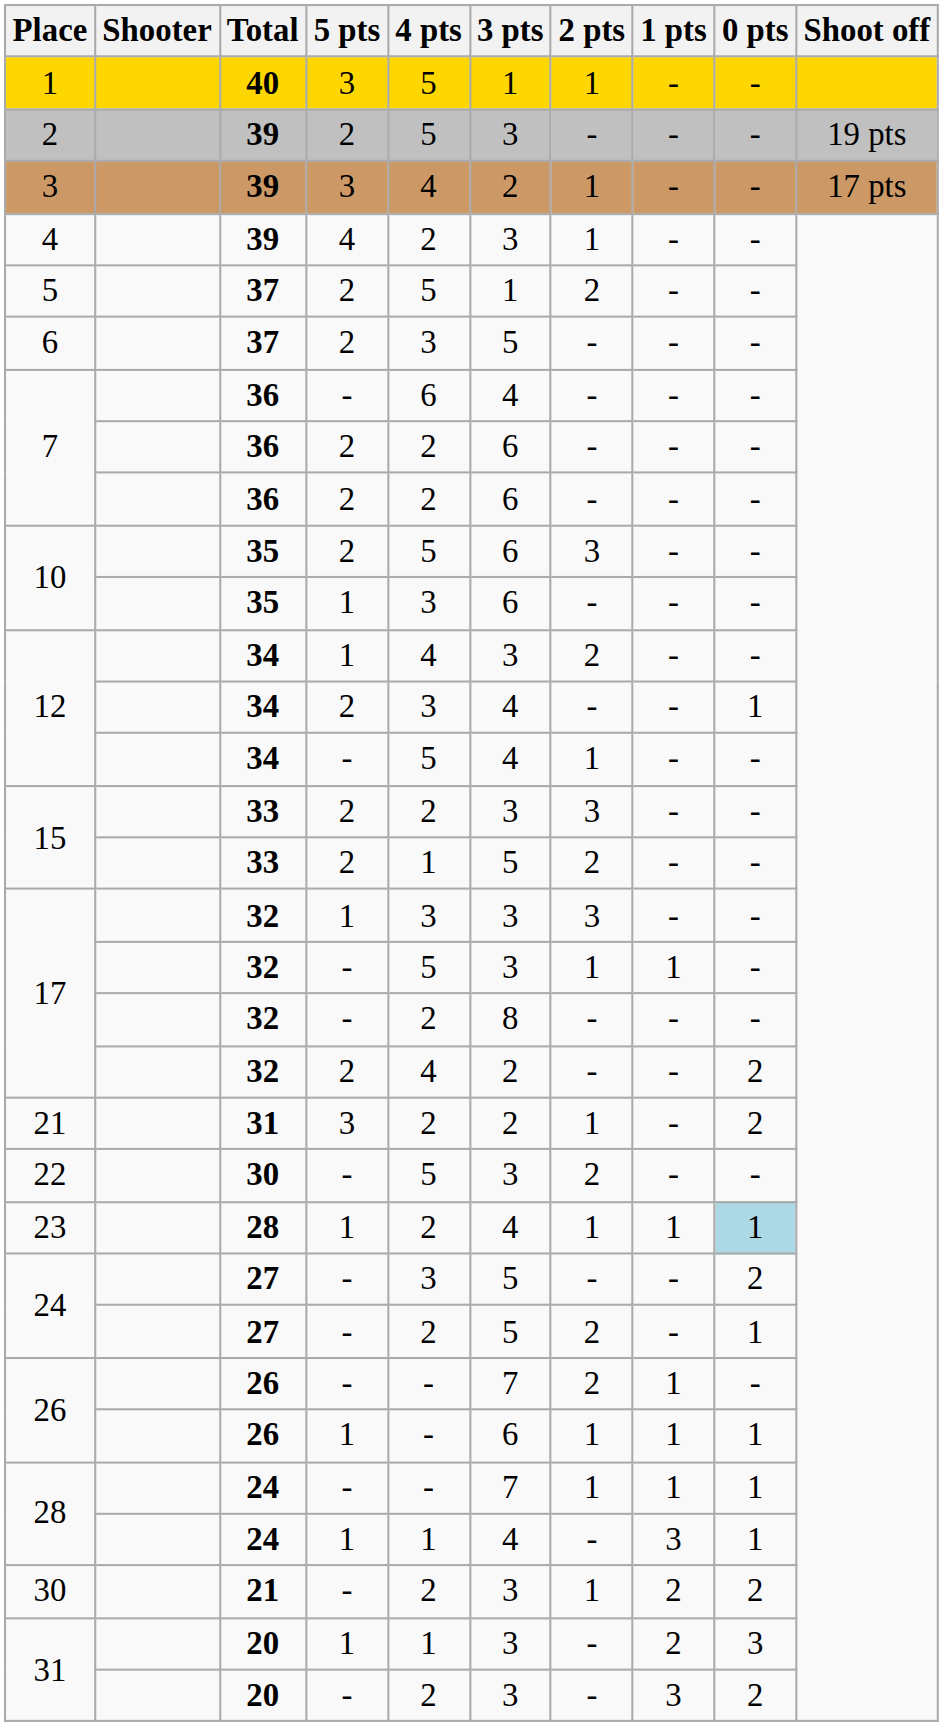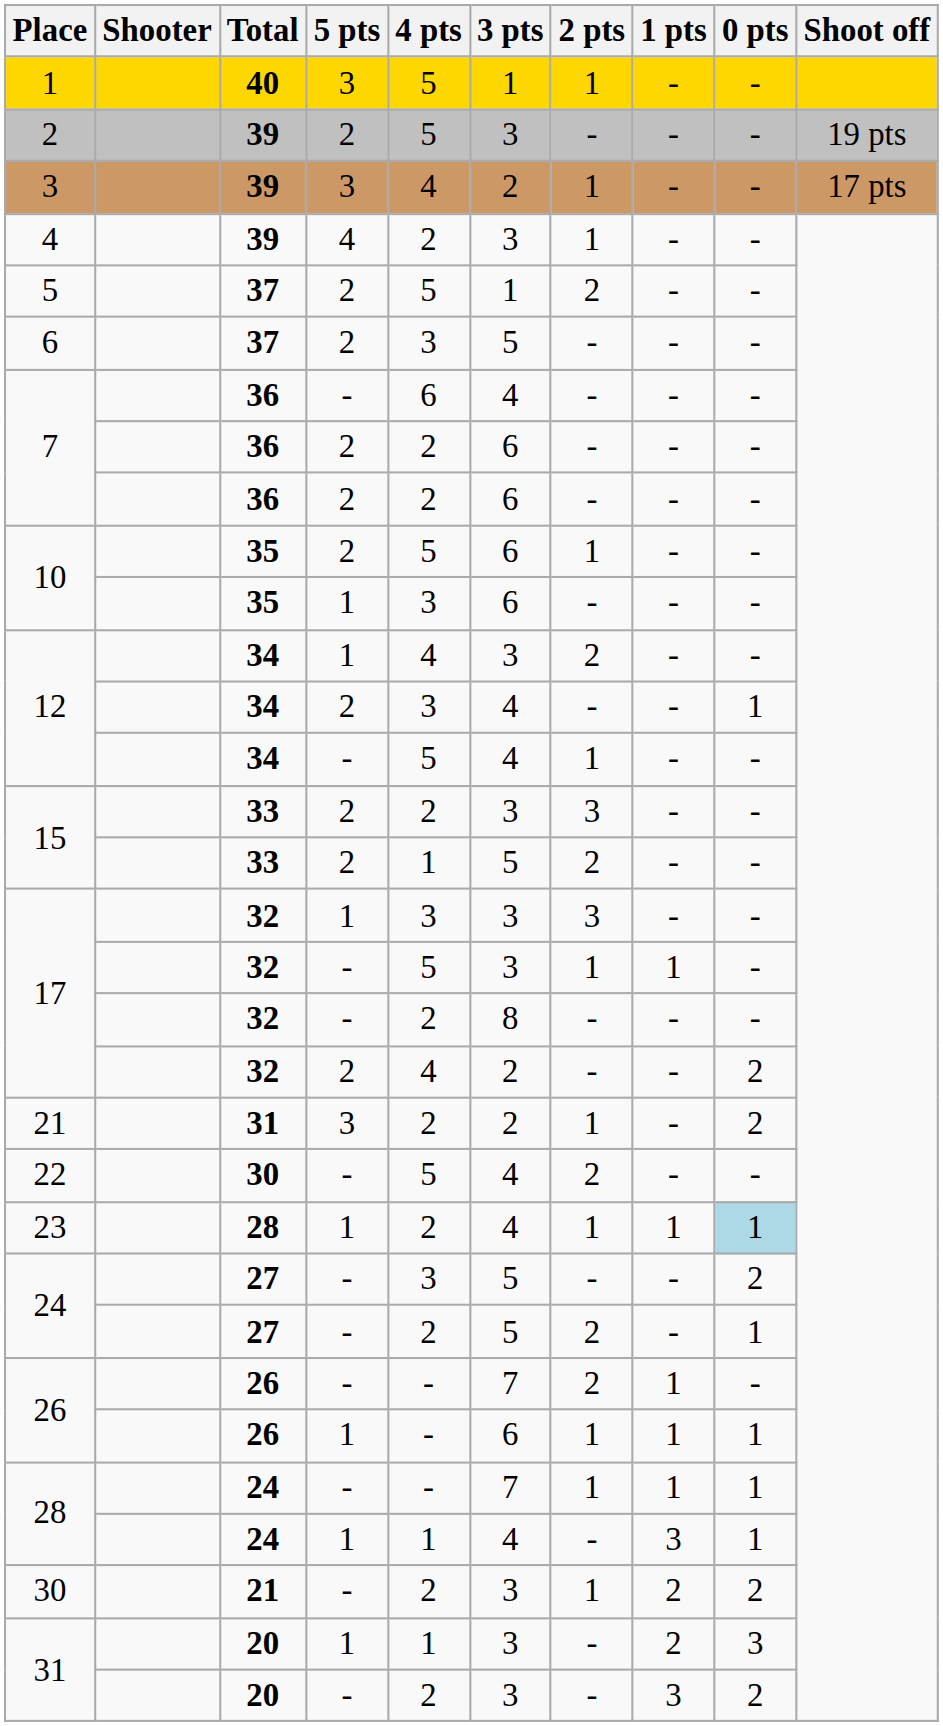10 / 2 | 2 pts: 3 -> 1
22 | 3 pts: 3 -> 4
